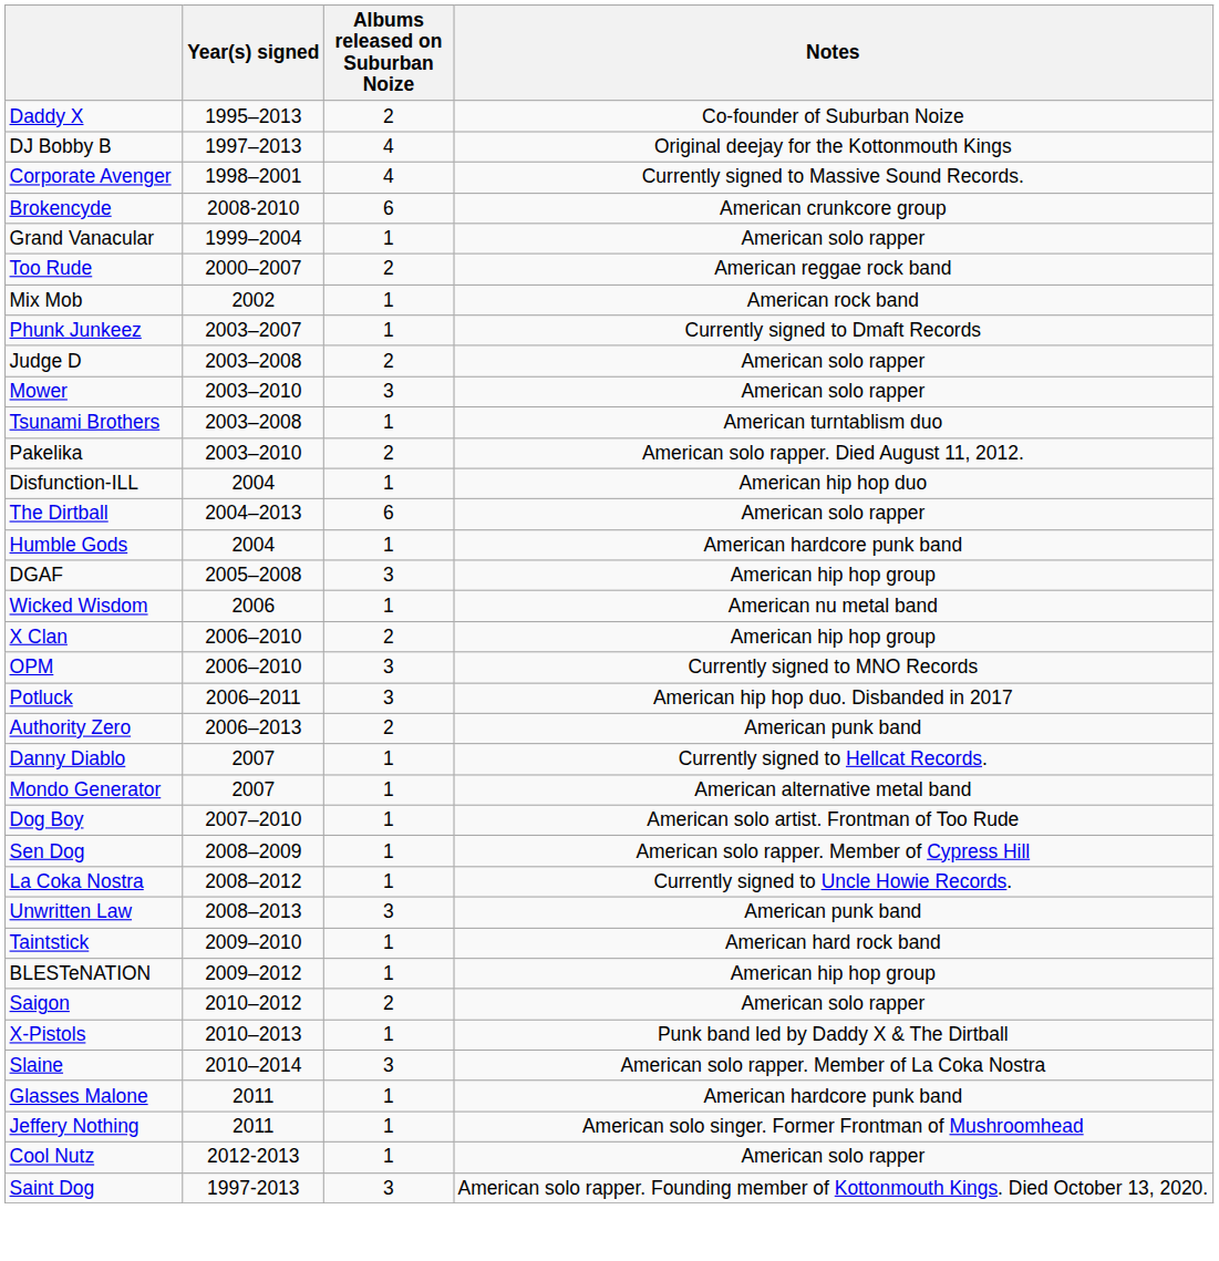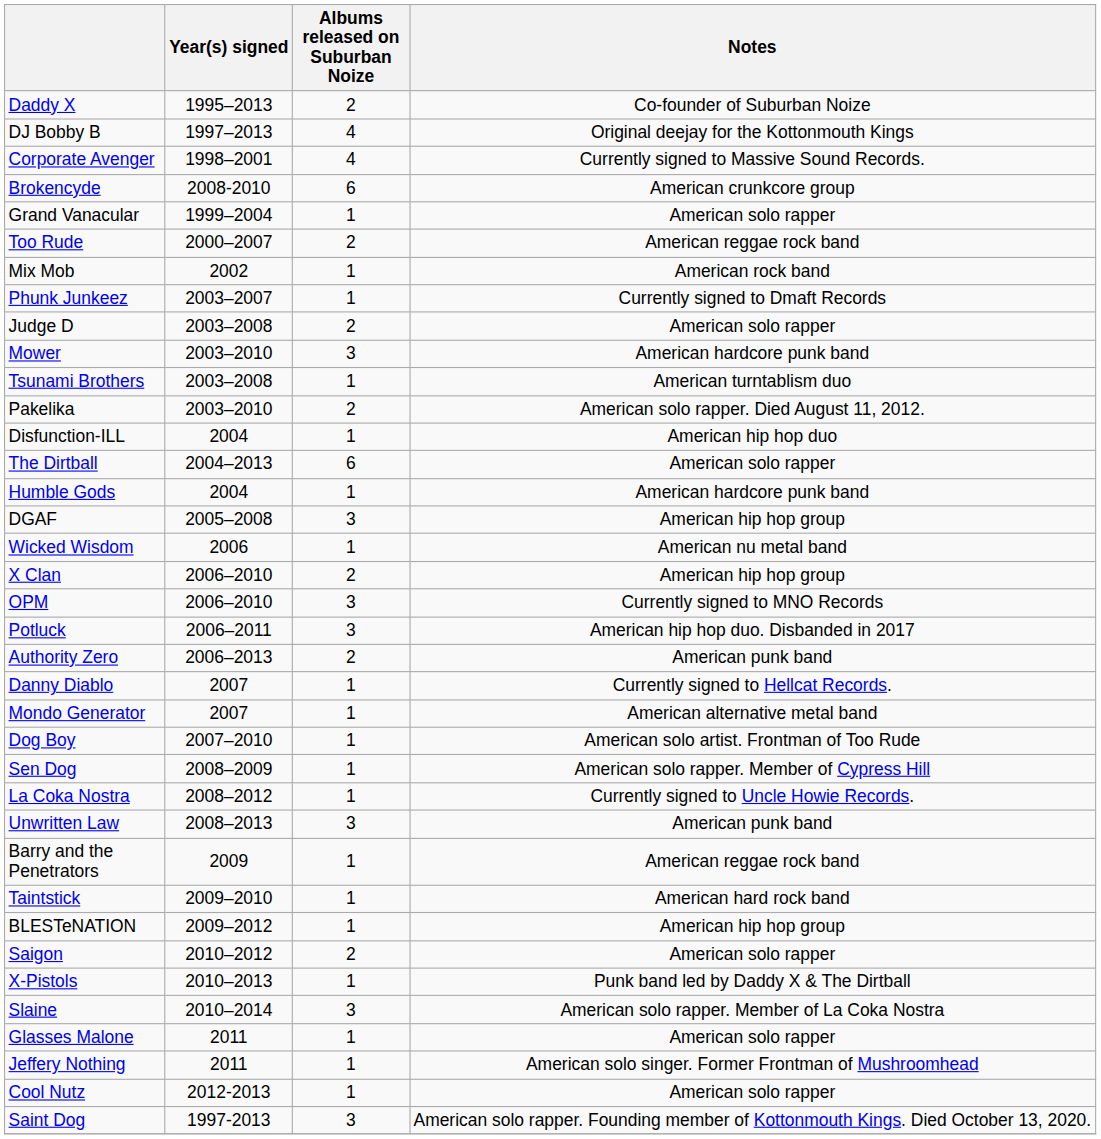Mower | Notes: American solo rapper -> American hardcore punk band
+ row: Barry and the Penetrators | 2009 | 1 | American reggae rock band
Glasses Malone | Notes: American hardcore punk band -> American solo rapper
